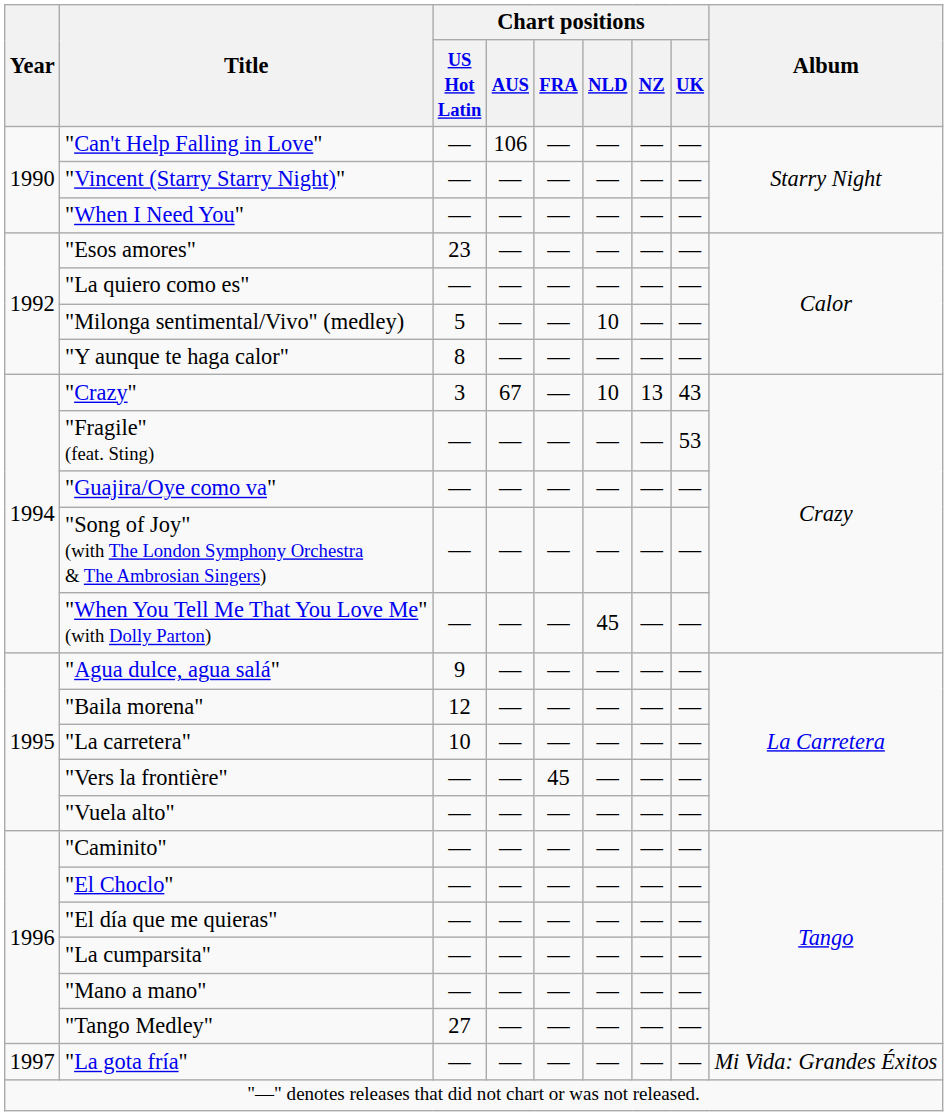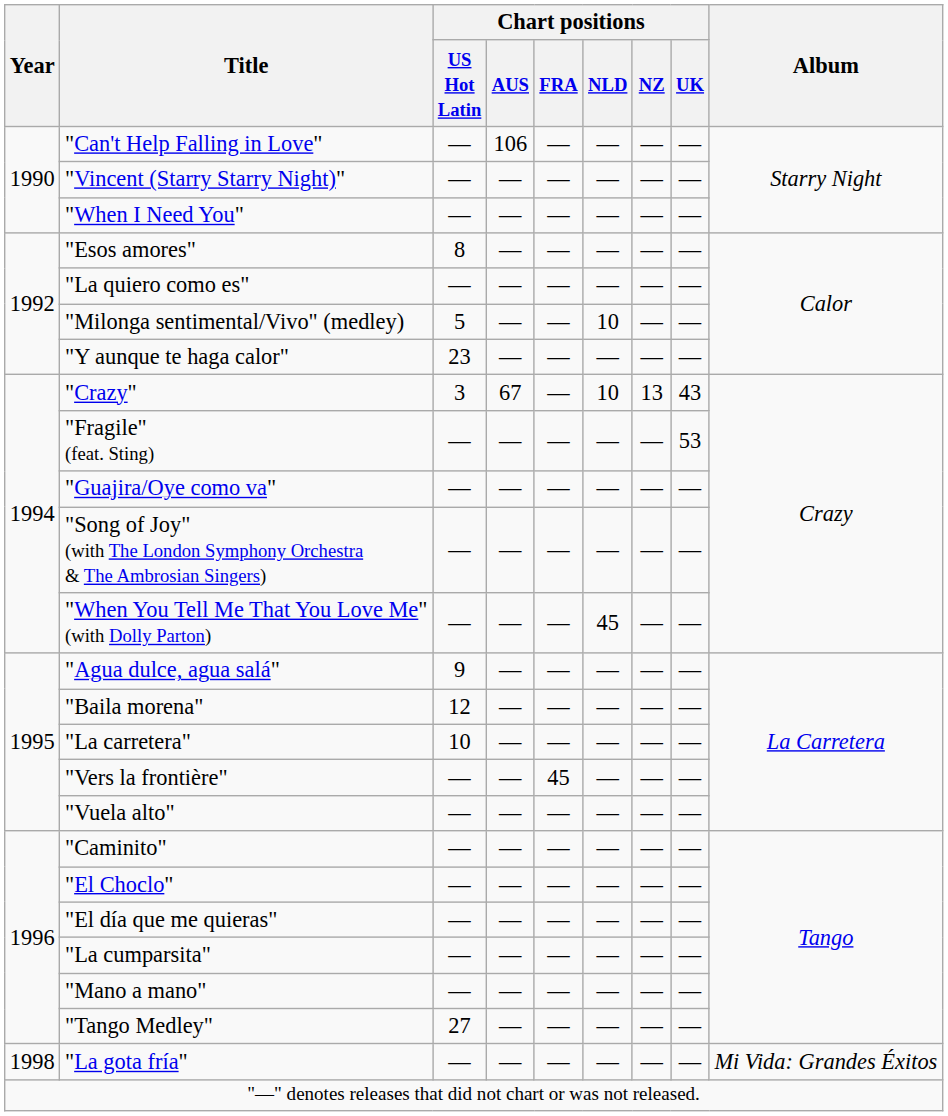"Esos amores" | Chart positions / US Hot Latin: 23 -> 8
"Y aunque te haga calor" | Chart positions / US Hot Latin: 8 -> 23
"La gota fría" | Year: 1997 -> 1998
